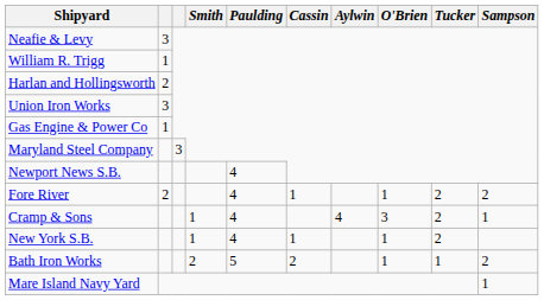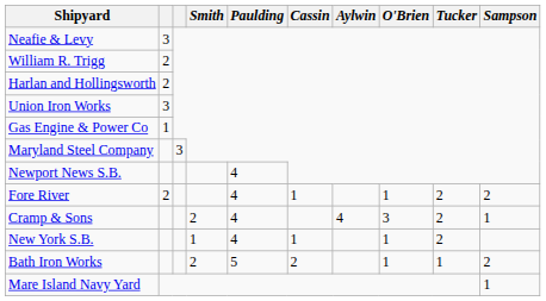William R. Trigg | column 2: 1 -> 2
Cramp & Sons | Smith: 1 -> 2
